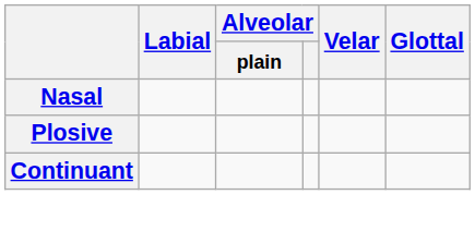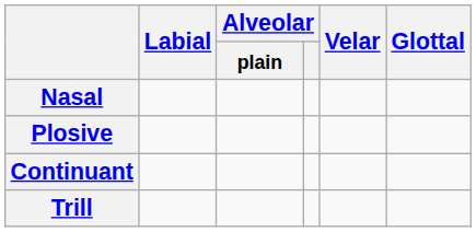+ row: Trill
